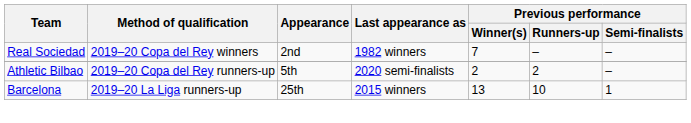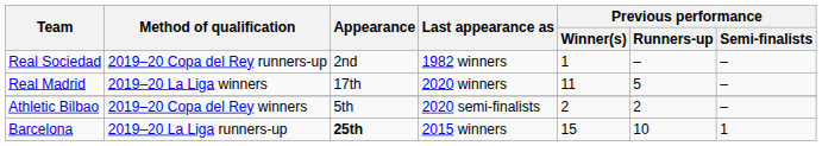Real Sociedad | Method of qualification: 2019–20 Copa del Rey winners -> 2019–20 Copa del Rey runners-up
Real Sociedad | Previous performance / Winner(s): 7 -> 1
+ row: Real Madrid | 2019–20 La Liga winners | 17th | 2020 winners | 11 | 5 | –
Athletic Bilbao | Method of qualification: 2019–20 Copa del Rey runners-up -> 2019–20 Copa del Rey winners
Barcelona | Appearance: normal -> bold
Barcelona | Previous performance / Winner(s): 13 -> 15
